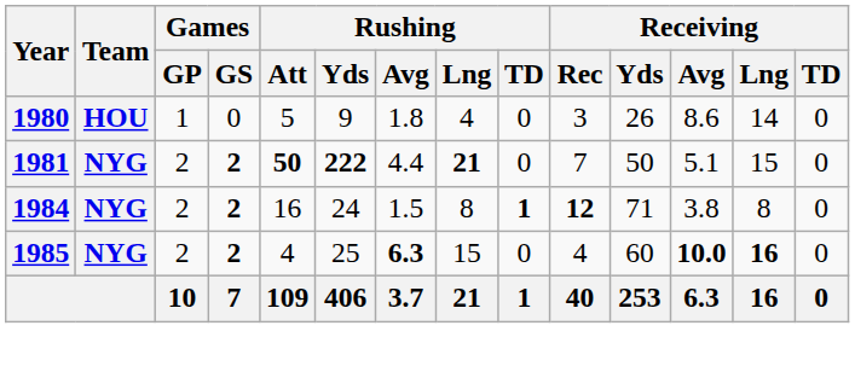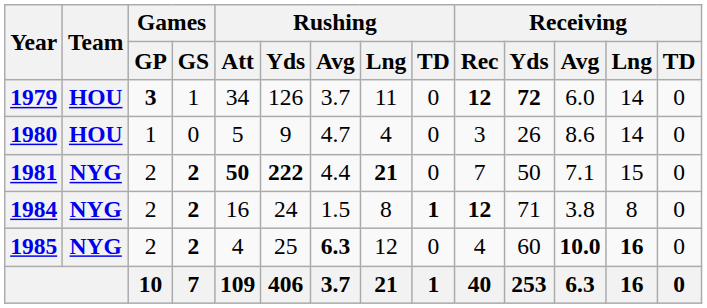+ row: 1979 | HOU | 3 | 1 | 34 | 126 | 3.7 | 11 | 0 | 12 | 72 | 6.0 | 14 | 0
1980 | Rushing / Avg: 1.8 -> 4.7
1981 | Receiving / Avg: 5.1 -> 7.1
1985 | Rushing / Lng: 15 -> 12
